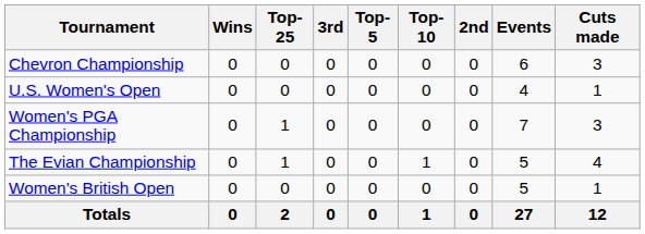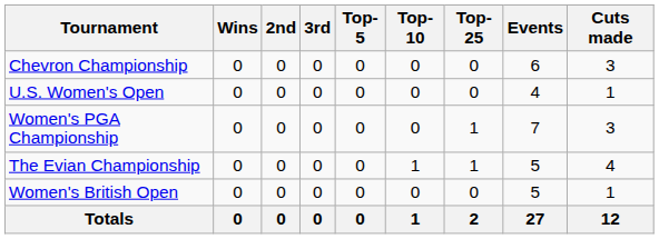columns swapped: 2nd <-> Top-25
